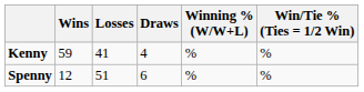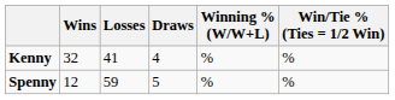Kenny | Wins: 59 -> 32
Spenny | Losses: 51 -> 59
Spenny | Draws: 6 -> 5
